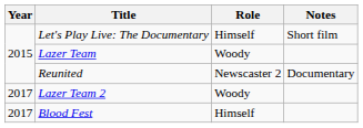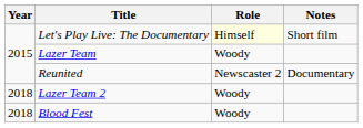Let's Play Live: The Documentary | Role: no background -> lightyellow background
Lazer Team 2 | Year: 2017 -> 2018
Blood Fest | Year: 2017 -> 2018
Blood Fest | Role: Himself -> Woody
